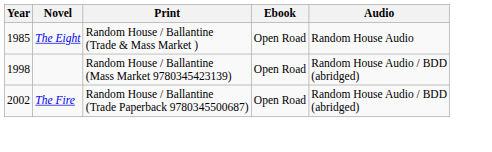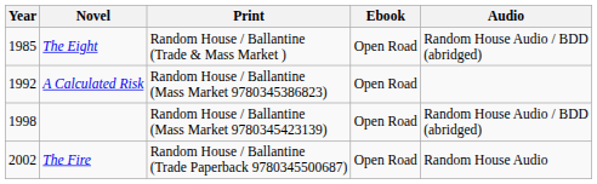The Eight | Audio: Random House Audio -> Random House Audio / BDD (abridged)
+ row: 1992 | A Calculated Risk | Random House / Ballantine (Mass Market 9780345386823) | Open Road
The Fire | Audio: Random House Audio / BDD (abridged) -> Random House Audio
